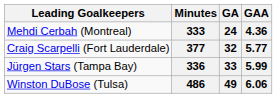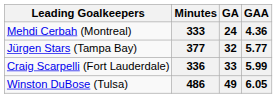32 | Leading Goalkeepers: Craig Scarpelli (Fort Lauderdale) -> Jürgen Stars (Tampa Bay)
33 | Leading Goalkeepers: Jürgen Stars (Tampa Bay) -> Craig Scarpelli (Fort Lauderdale)
49 | GAA: 6.06 -> 6.05
